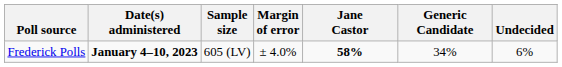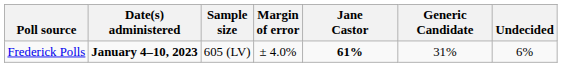Frederick Polls | Jane Castor: 58% -> 61%
Frederick Polls | Generic Candidate: 34% -> 31%
